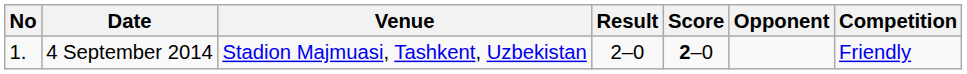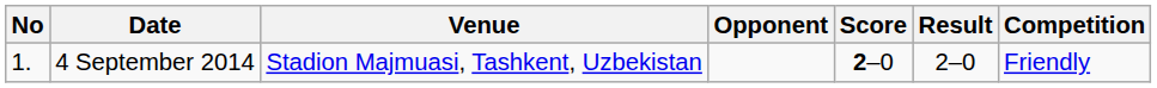columns swapped: Opponent <-> Result
